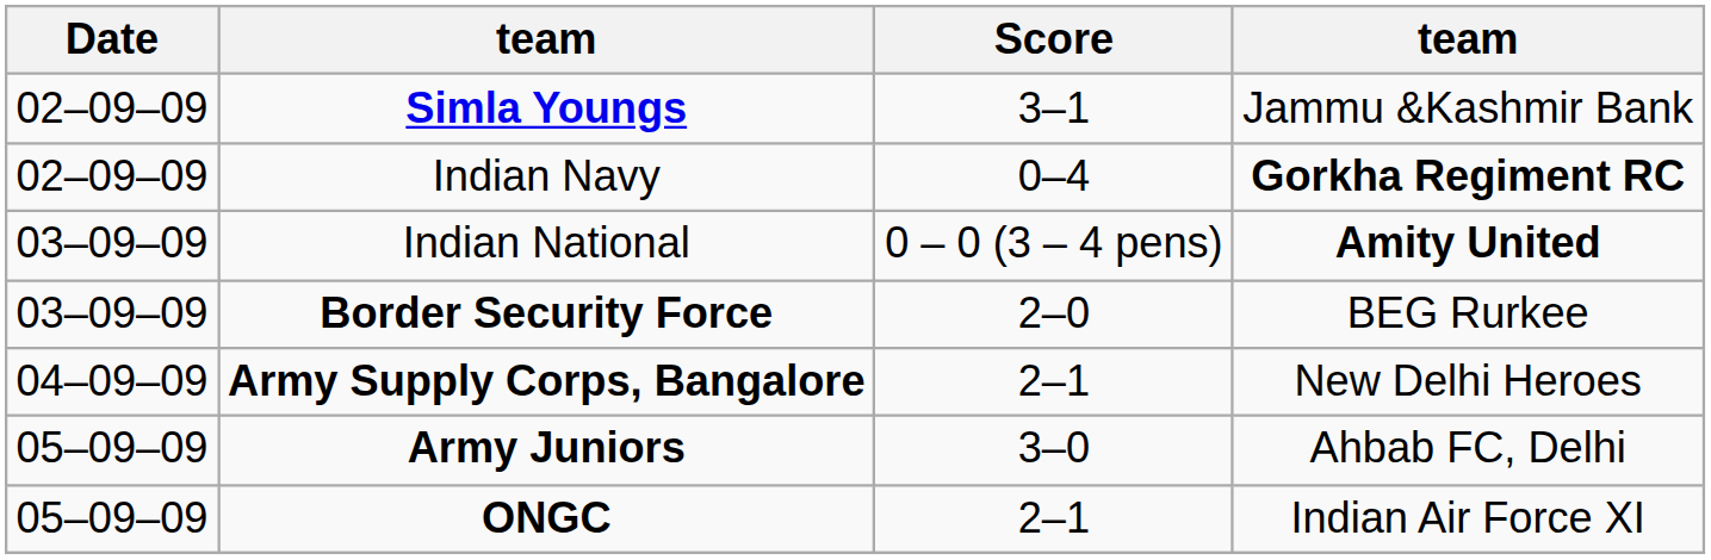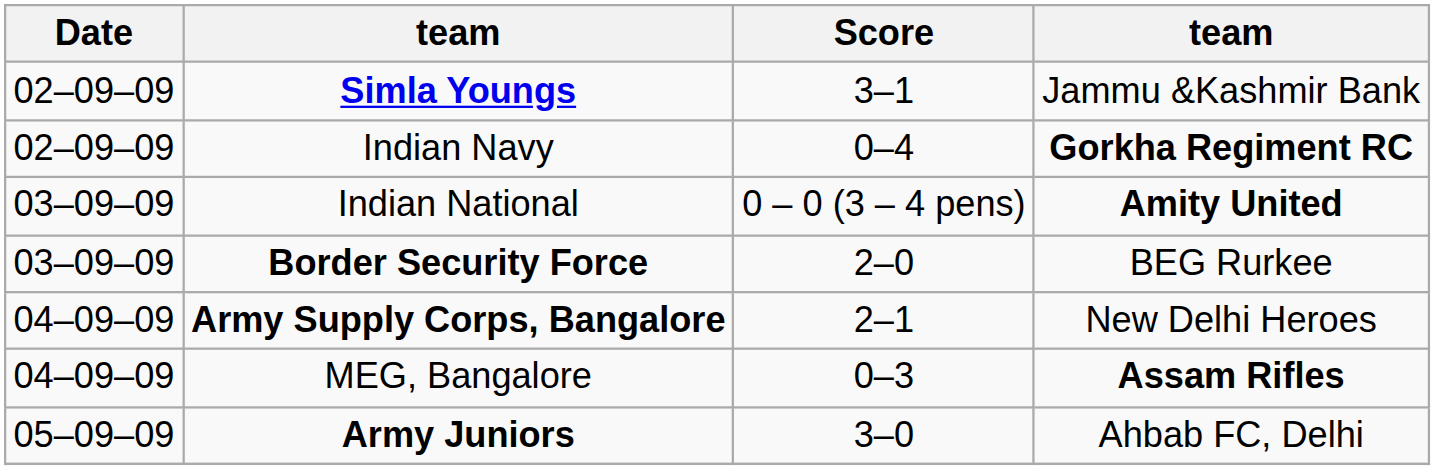+ row: 04–09–09 | MEG, Bangalore | 0–3 | Assam Rifles
- row: 05–09–09 | ONGC | 2–1 | Indian Air Force XI
